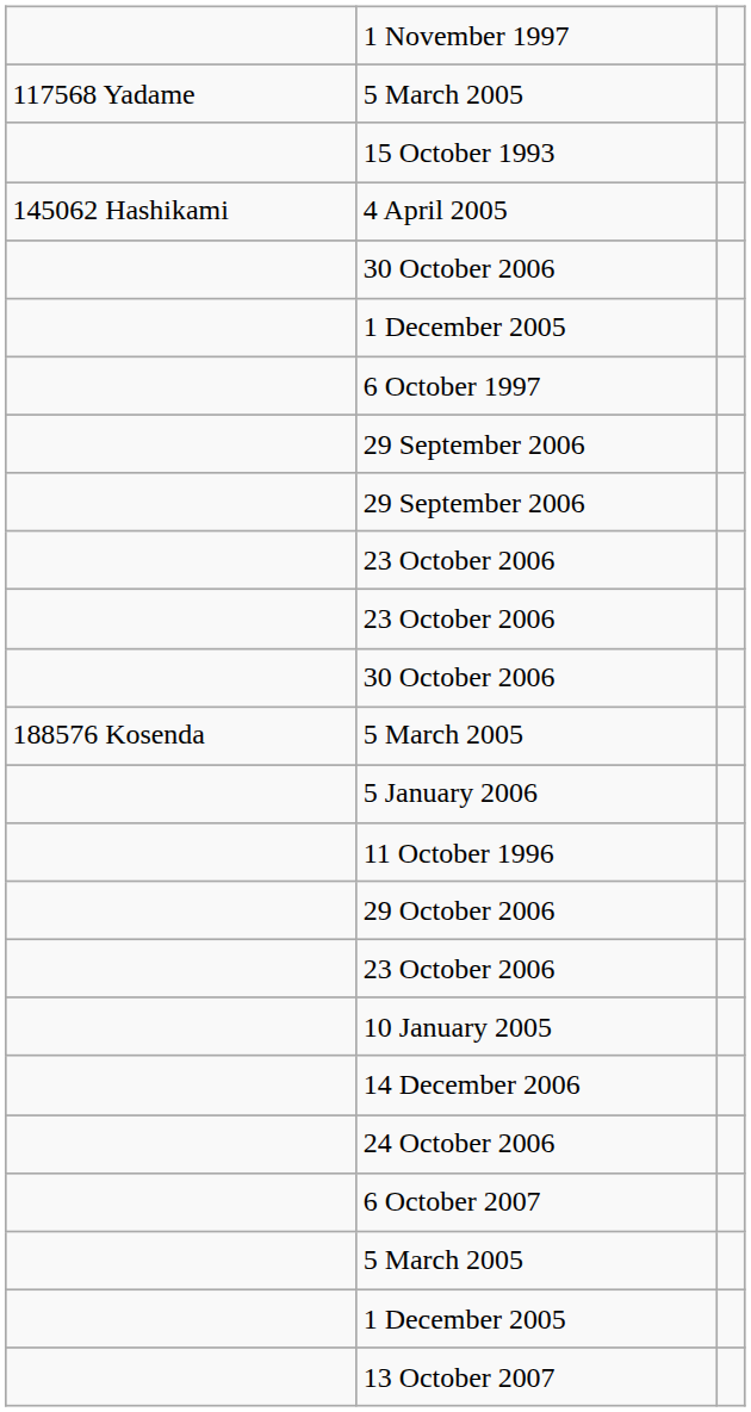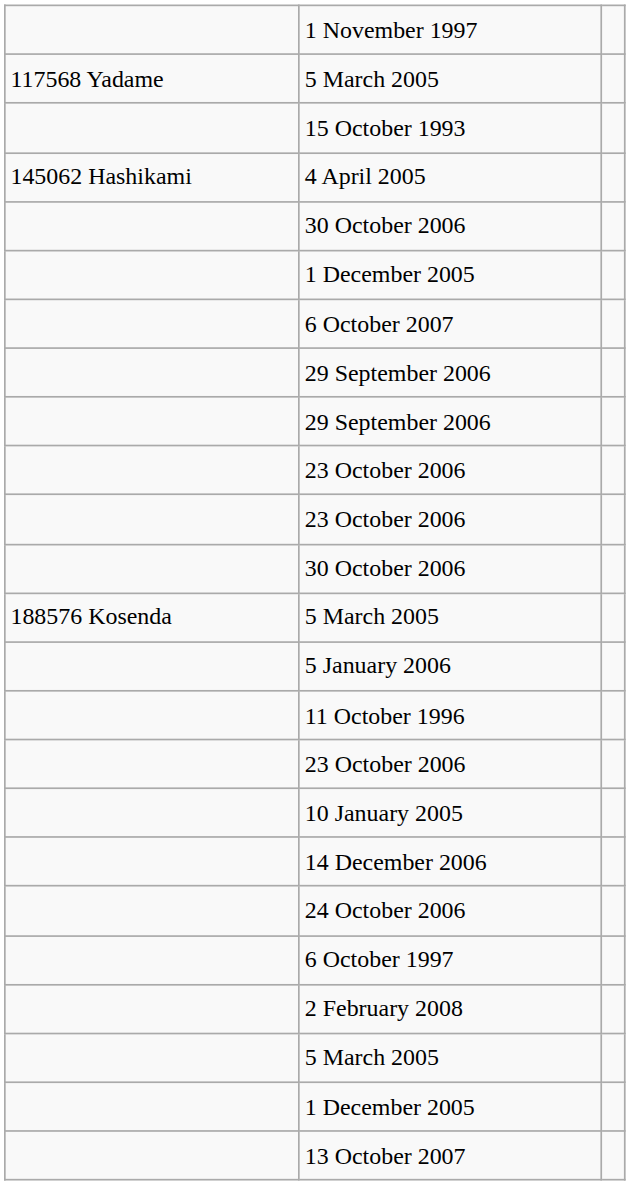rows swapped: 6 October 1997 <-> 6 October 2007
- row: 29 October 2006
+ row: 2 February 2008
